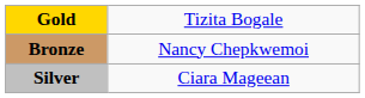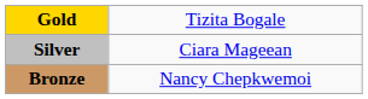rows swapped: Silver <-> Bronze
